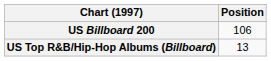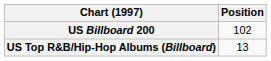US Billboard 200 | Position: 106 -> 102
